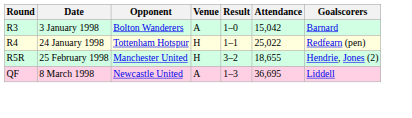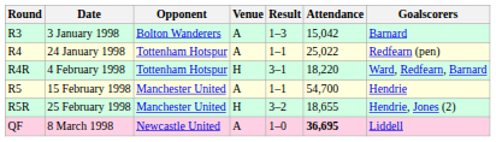R3 | Result: 1–0 -> 1–3
R4 | Venue: H -> A
+ row: R4R | 4 February 1998 | Tottenham Hotspur | H | 3–1 | 18,220 | Ward, Redfearn, Barnard
+ row: R5 | 15 February 1998 | Manchester United | A | 1–1 | 54,700 | Hendrie
QF | Result: 1–3 -> 1–0
QF | Attendance: normal -> bold
